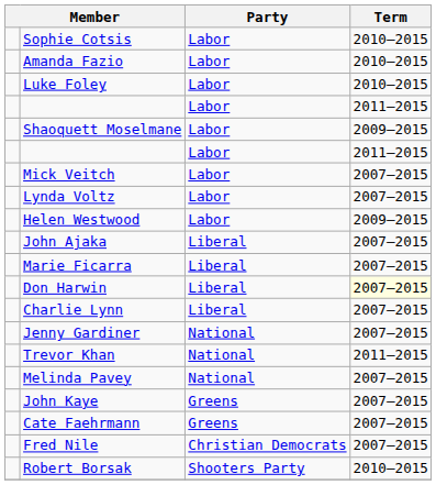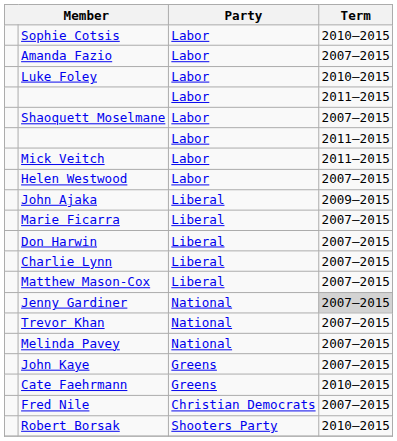Amanda Fazio | Term: 2010–2015 -> 2007–2015
Shaoquett Moselmane | Term: 2009–2015 -> 2007–2015
Mick Veitch | Term: 2007–2015 -> 2011–2015
- row: Lynda Voltz | Labor | 2007–2015
Helen Westwood | Term: 2009–2015 -> 2007–2015
John Ajaka | Term: 2007–2015 -> 2009–2015
Don Harwin | Term: lightyellow background -> no background
+ row: Matthew Mason-Cox | Liberal | 2007–2015
Jenny Gardiner | Term: no background -> lightgrey background
Trevor Khan | Term: 2011–2015 -> 2007–2015
Cate Faehrmann | Term: 2007–2015 -> 2010–2015
